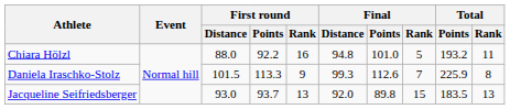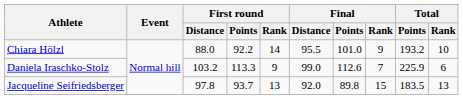Chiara Hölzl | First round / Rank: 16 -> 14
Chiara Hölzl | Final / Distance: 94.8 -> 95.5
Chiara Hölzl | Final / Rank: 5 -> 9
Chiara Hölzl | Total / Rank: 11 -> 10
Daniela Iraschko-Stolz | First round / Distance: 101.5 -> 103.2
Daniela Iraschko-Stolz | Final / Distance: 99.3 -> 99.0
Daniela Iraschko-Stolz | Total / Rank: 8 -> 6
Jacqueline Seifriedsberger | First round / Distance: 93.0 -> 97.8
